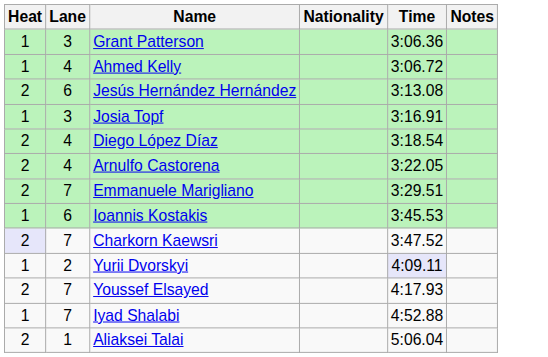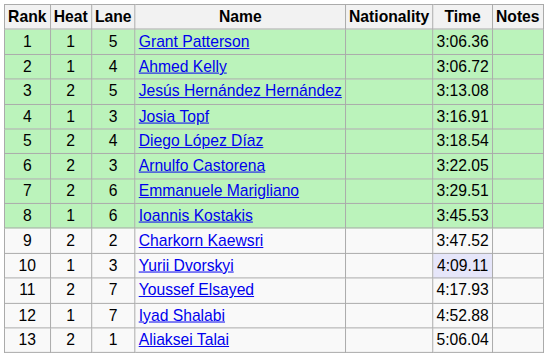+ column: Rank | 1 | 2 | 3 | 4 | 5 | 6 | 7 | 8 | 9 | 10 | 11 | 12 | 13
Grant Patterson | Lane: 3 -> 5
Jesús Hernández Hernández | Lane: 6 -> 5
Arnulfo Castorena | Lane: 4 -> 3
Emmanuele Marigliano | Lane: 7 -> 6
Charkorn Kaewsri | Heat: lavender background -> no background
Charkorn Kaewsri | Lane: 7 -> 2
Yurii Dvorskyi | Lane: 2 -> 3
